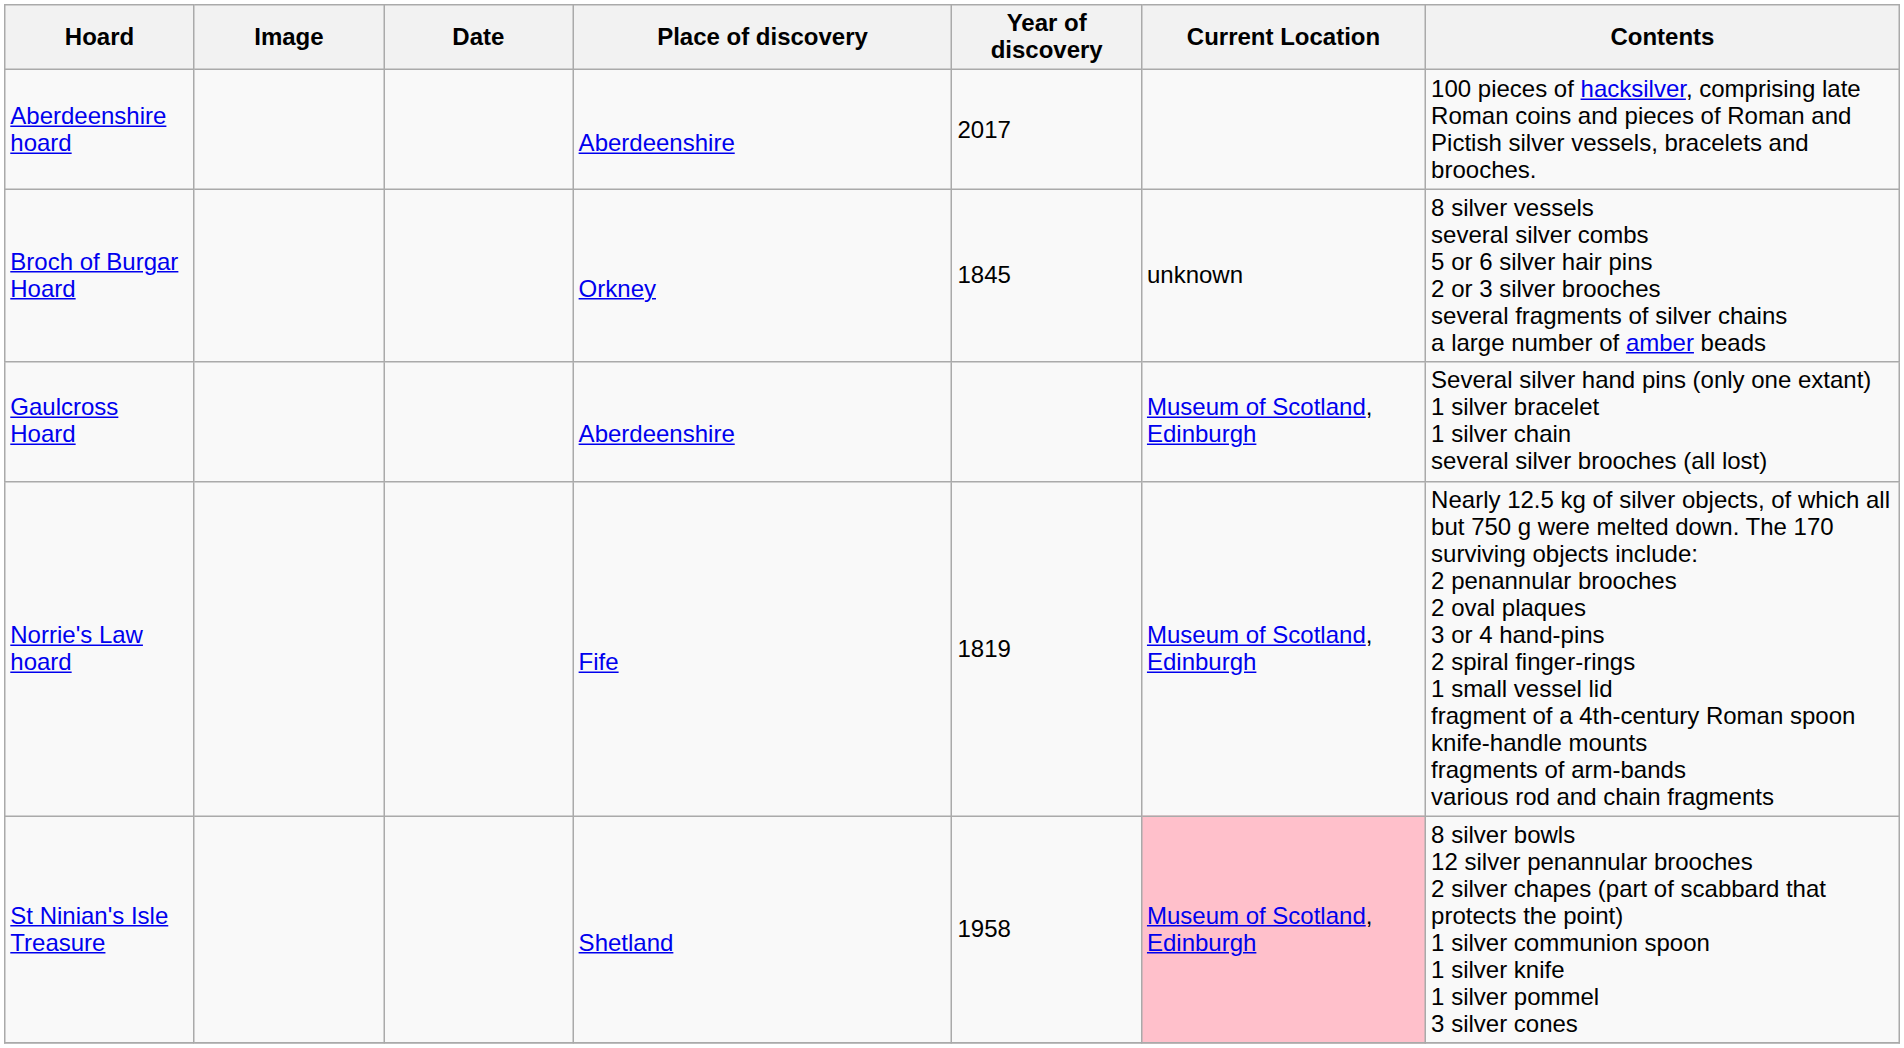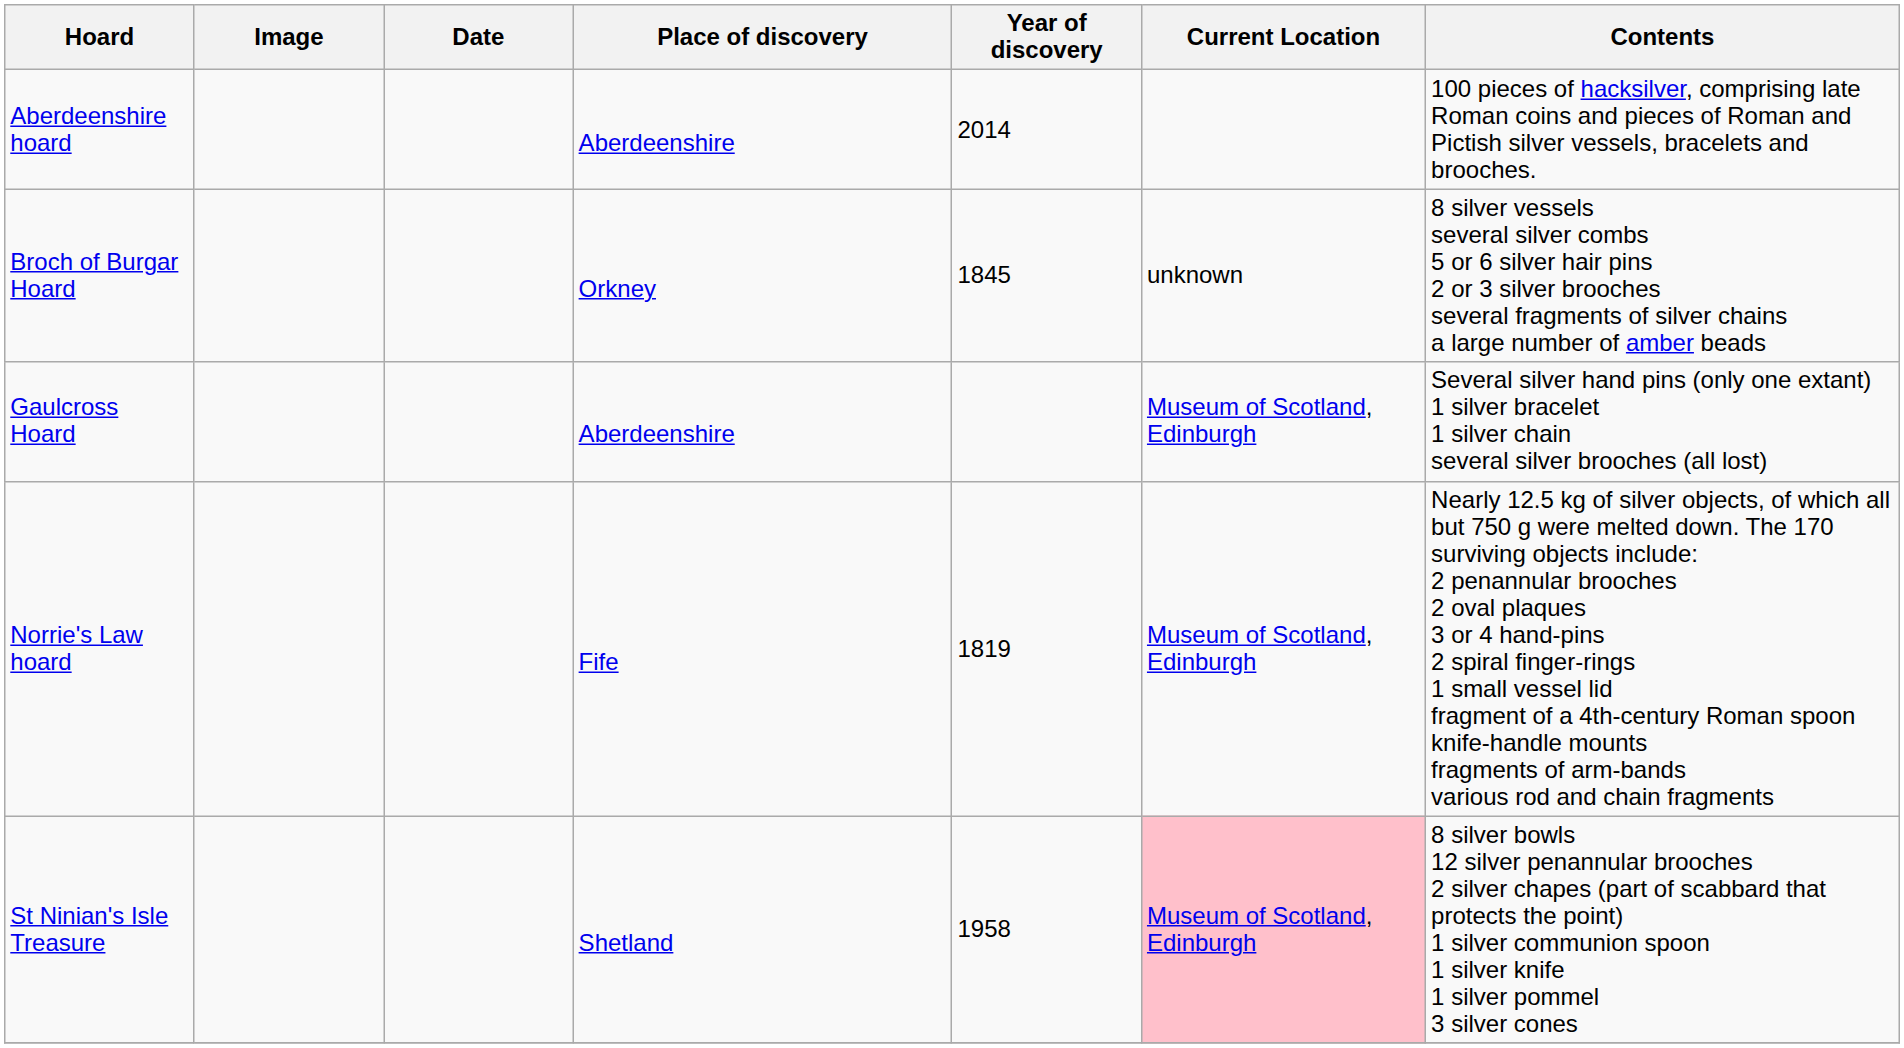Aberdeenshire hoard | Year of discovery: 2017 -> 2014
